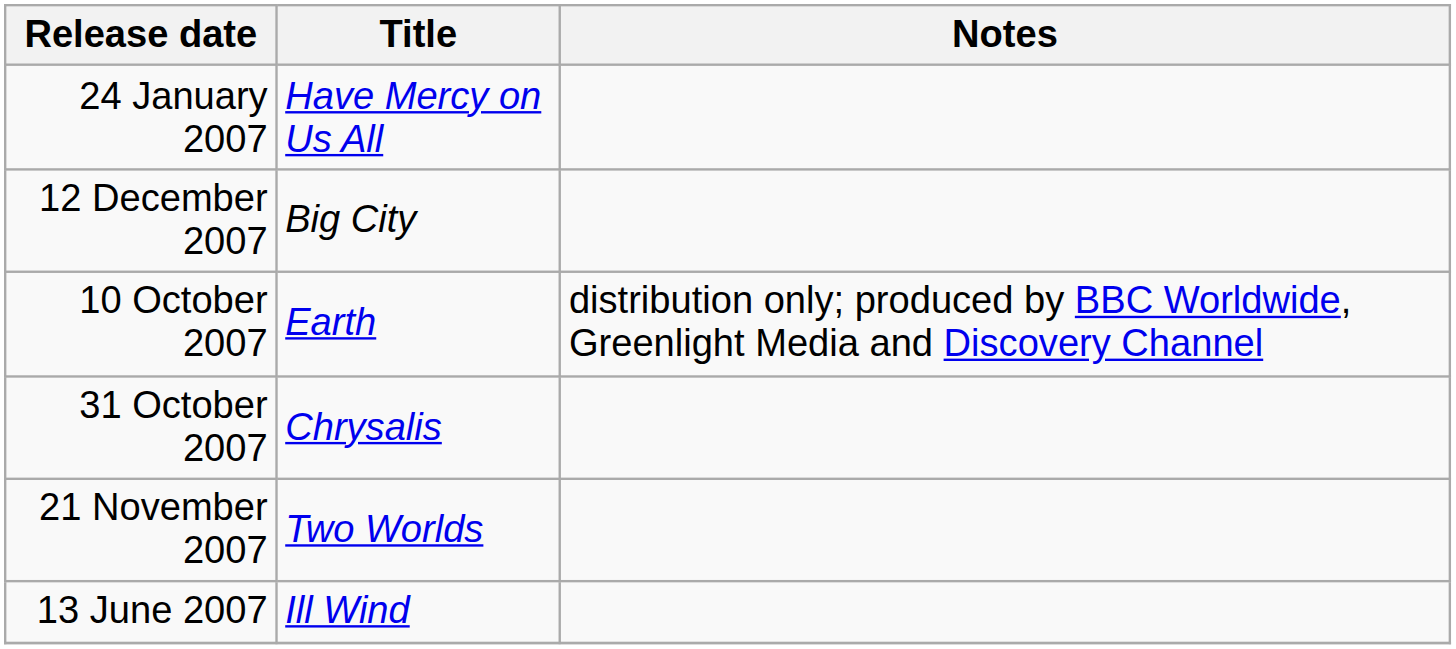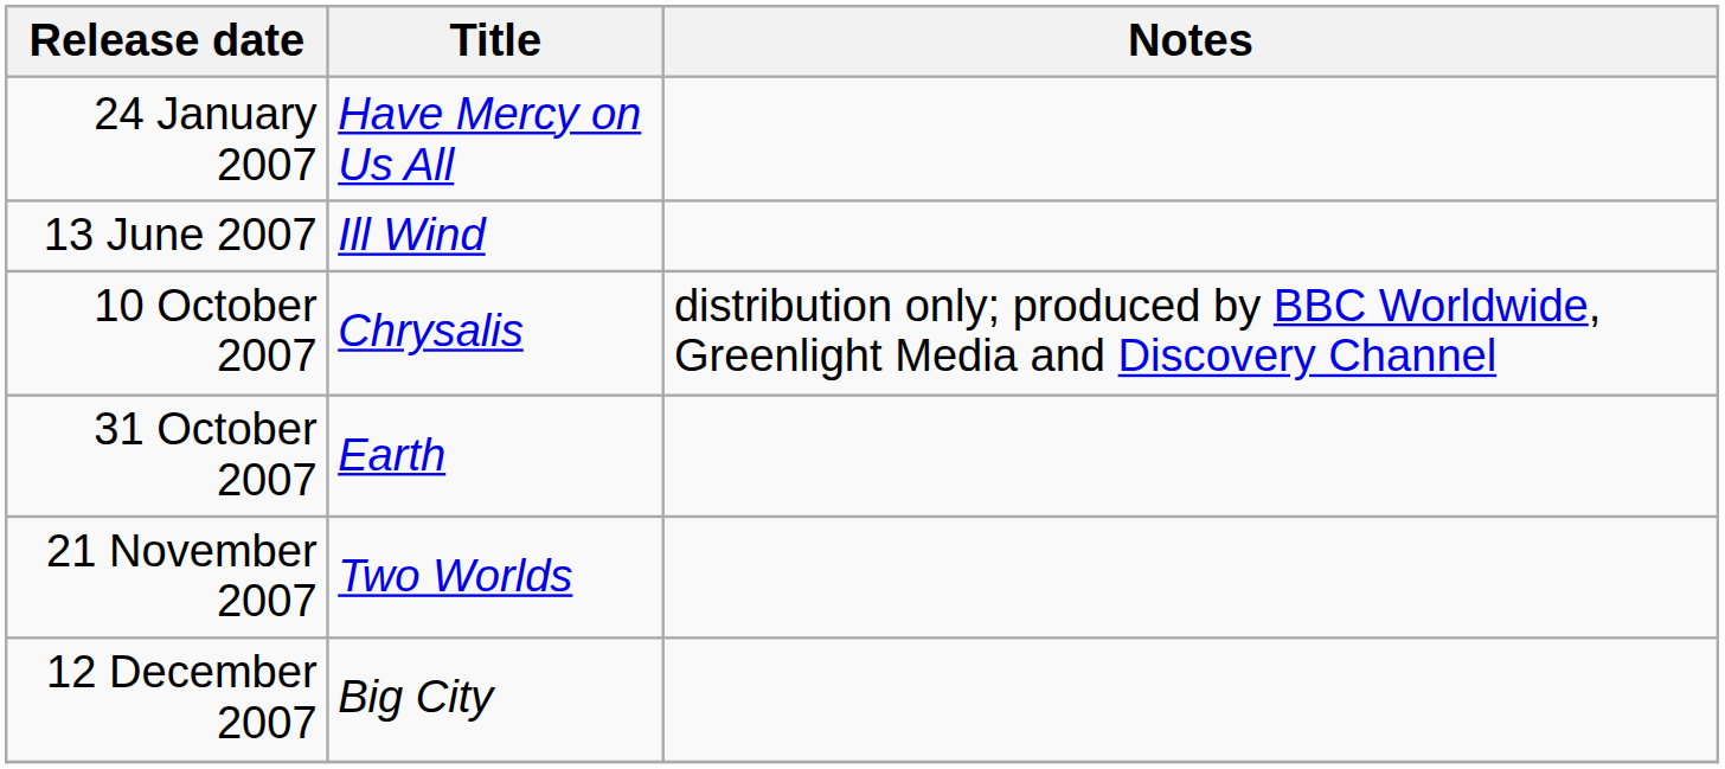rows swapped: 13 June 2007 <-> 12 December 2007
10 October 2007 | Title: Earth -> Chrysalis
31 October 2007 | Title: Chrysalis -> Earth
